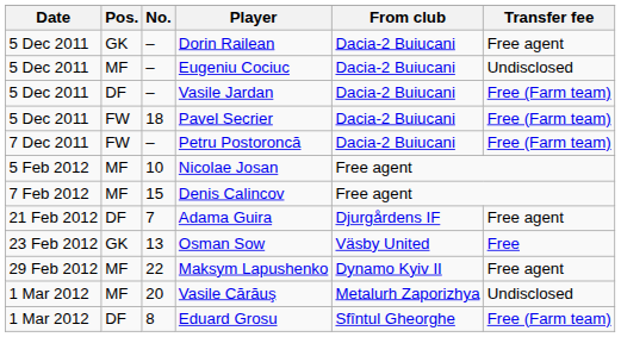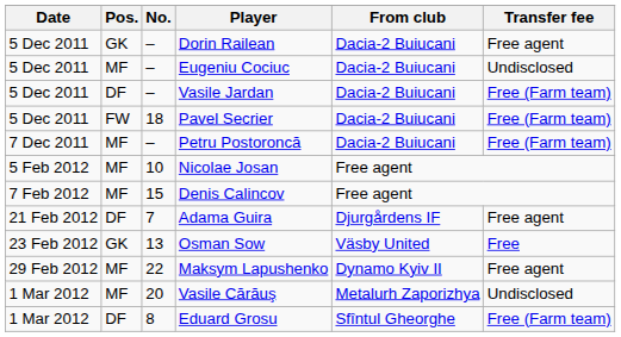Petru Postoroncă | Pos.: FW -> MF
